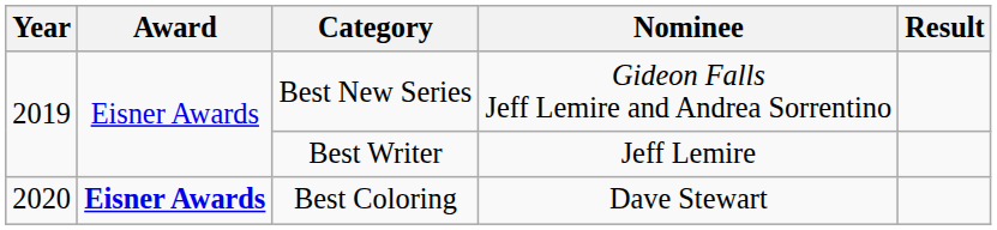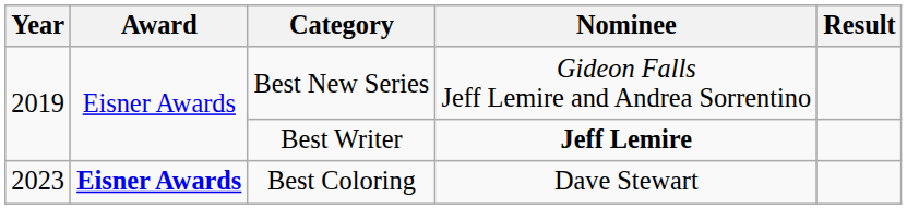Best Writer | Nominee: normal -> bold
Best Coloring | Year: 2020 -> 2023
